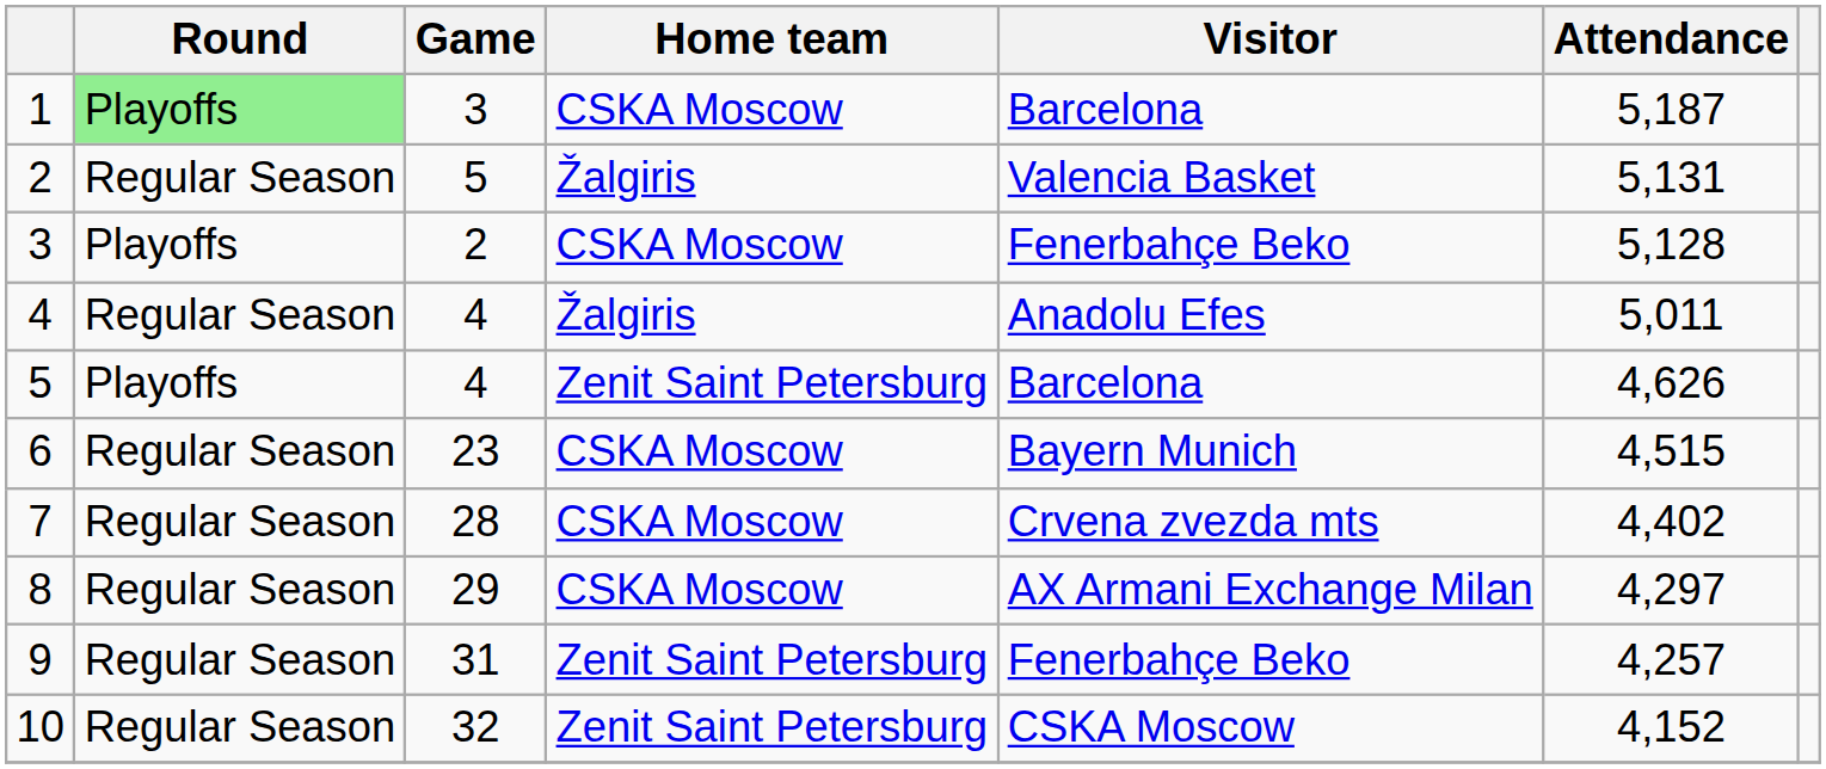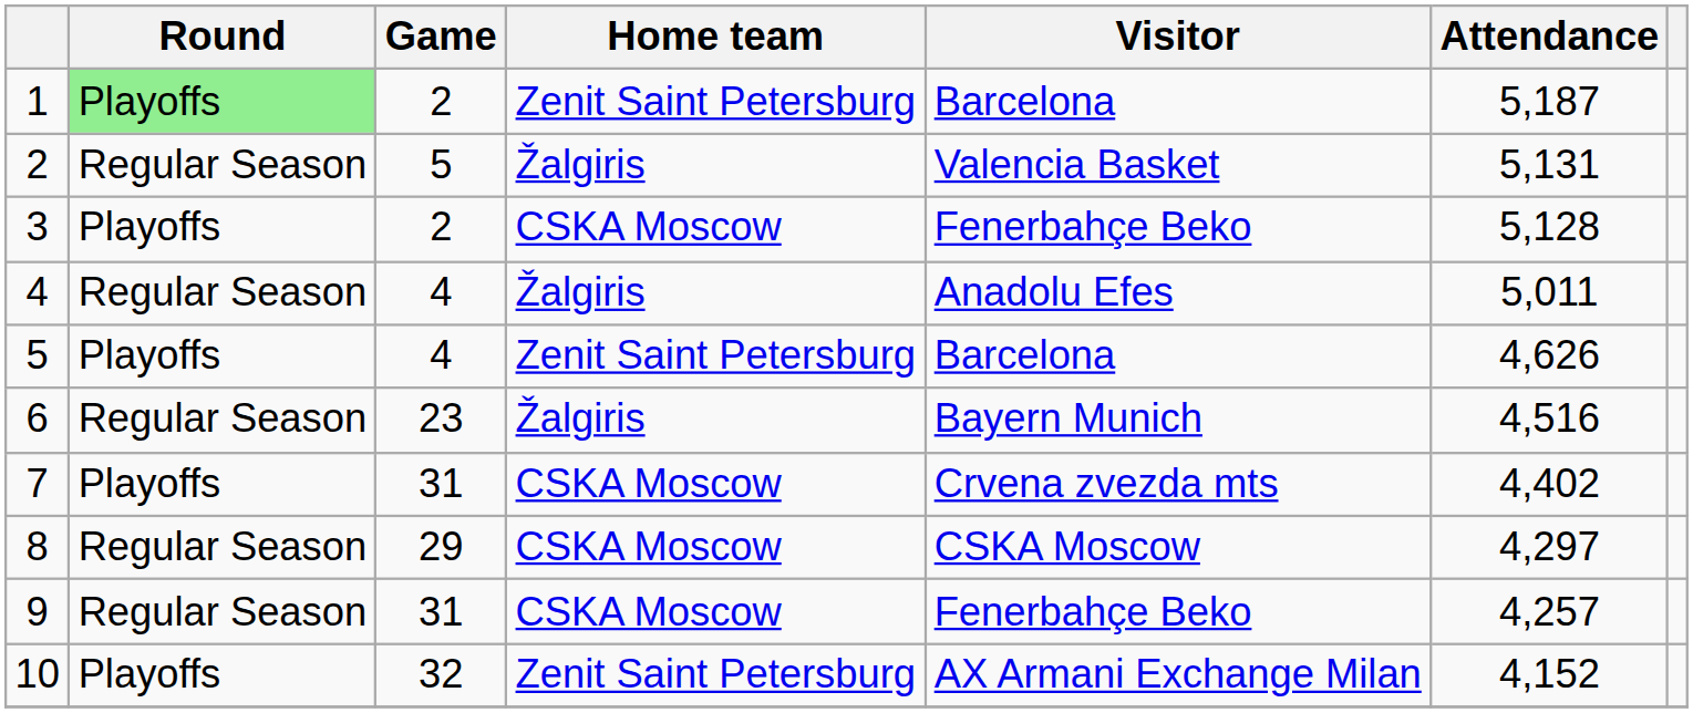1 | Game: 3 -> 2
1 | Home team: CSKA Moscow -> Zenit Saint Petersburg
6 | Home team: CSKA Moscow -> Žalgiris
6 | Attendance: 4,515 -> 4,516
7 | Round: Regular Season -> Playoffs
7 | Game: 28 -> 31
8 | Visitor: AX Armani Exchange Milan -> CSKA Moscow
9 | Home team: Zenit Saint Petersburg -> CSKA Moscow
10 | Round: Regular Season -> Playoffs
10 | Visitor: CSKA Moscow -> AX Armani Exchange Milan
